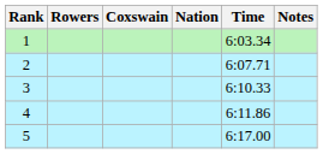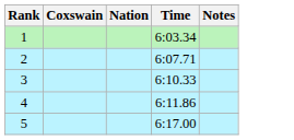- column: Rowers
